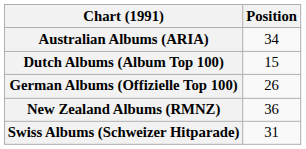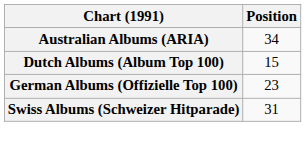German Albums (Offizielle Top 100) | Position: 26 -> 23
- row: New Zealand Albums (RMNZ) | 36
